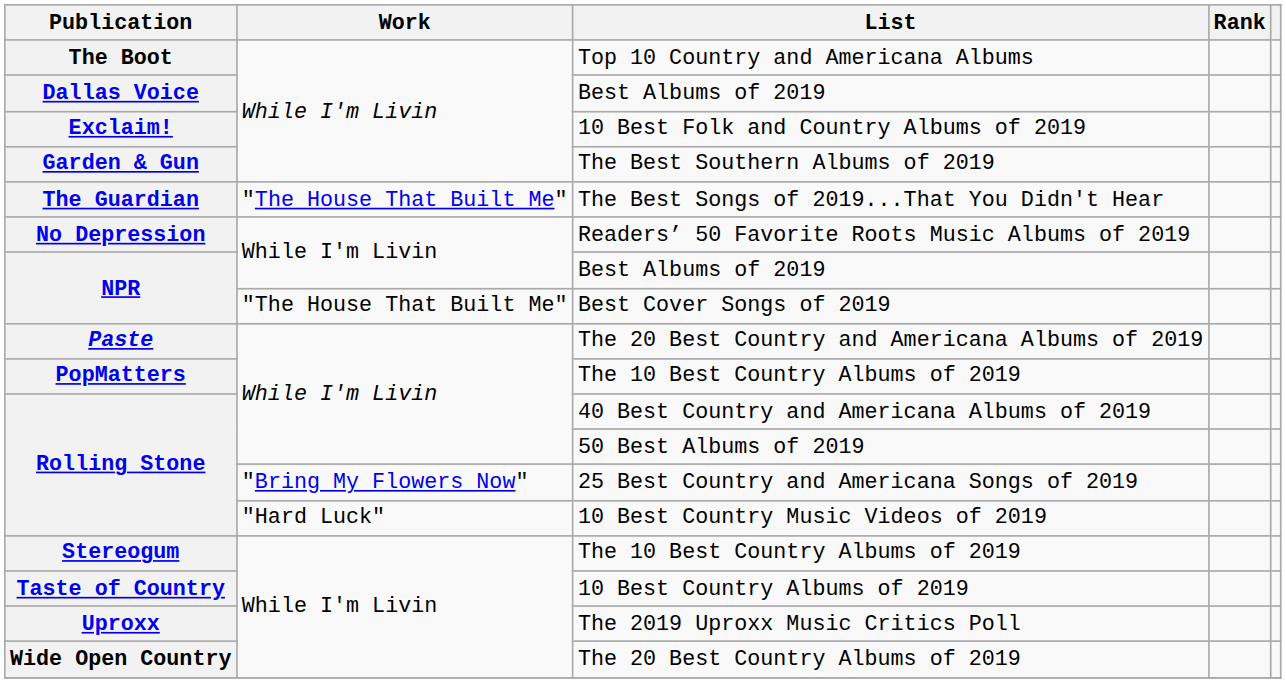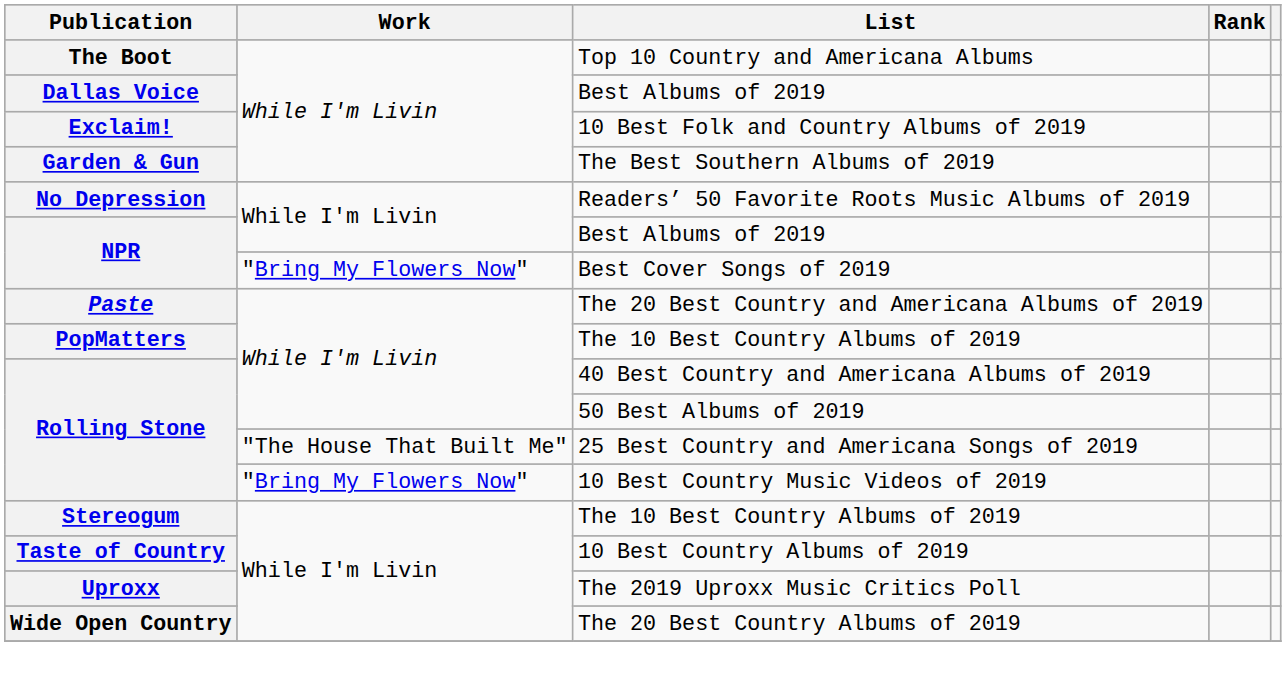- row: The Guardian | "The House That Built Me" | The Best Songs of 2019...That You Didn't Hear
Best Cover Songs of 2019 | Work: "The House That Built Me" -> "Bring My Flowers Now"
25 Best Country and Americana Songs of 2019 | Work: "Bring My Flowers Now" -> "The House That Built Me"
10 Best Country Music Videos of 2019 | Work: "Hard Luck" -> "Bring My Flowers Now"
